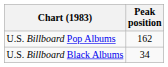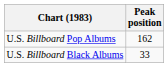U.S. Billboard Black Albums | Peak position: 34 -> 33
